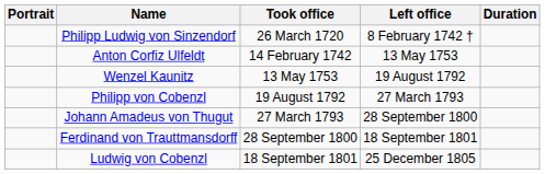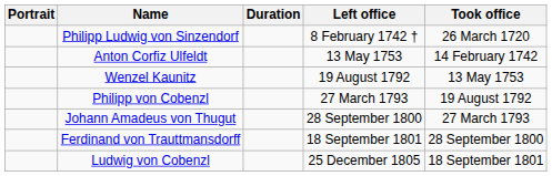columns swapped: Took office <-> Duration
